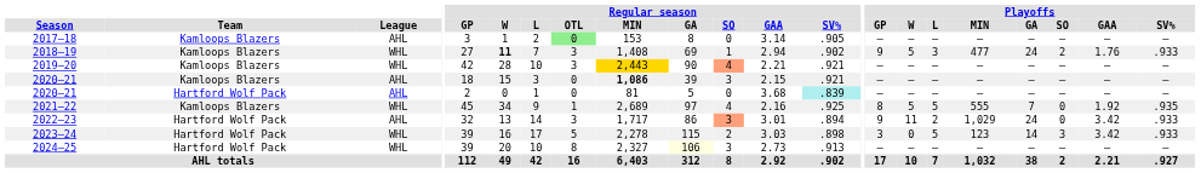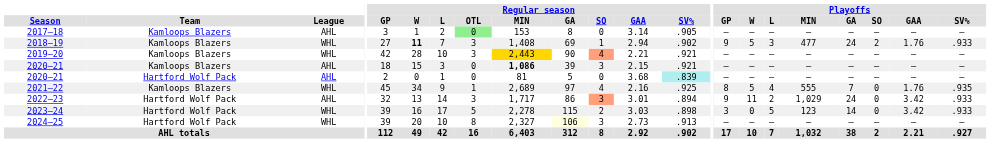2021–22 | Playoffs / L: 5 -> 4
2021–22 | Playoffs / GAA: 1.92 -> 1.76
2023–24 | Playoffs / SO: 3 -> 0
